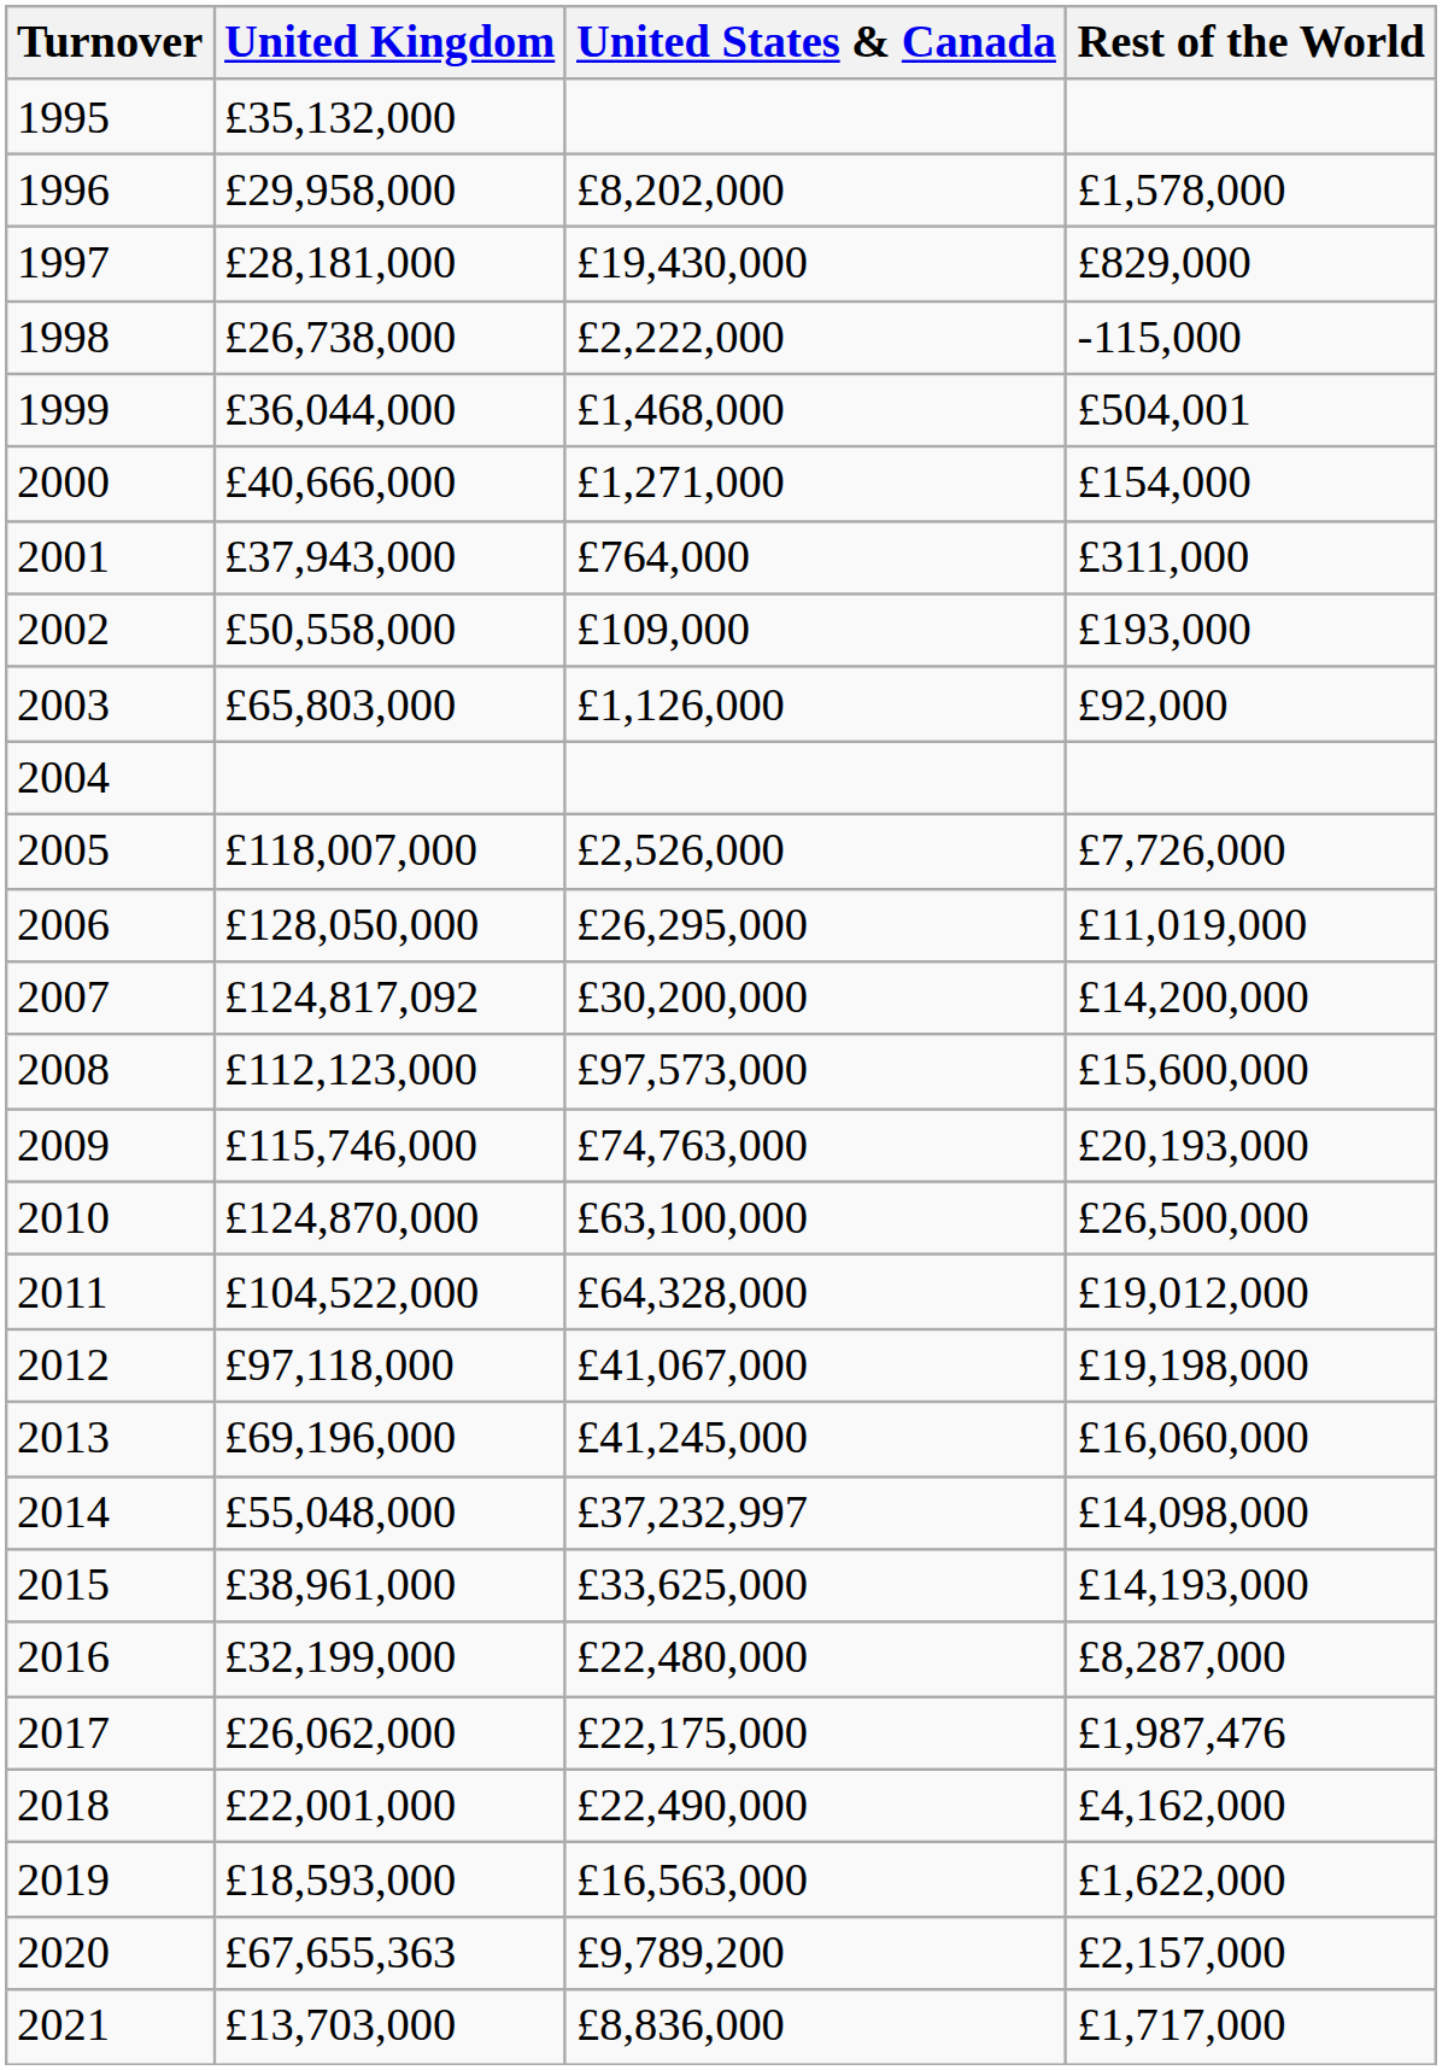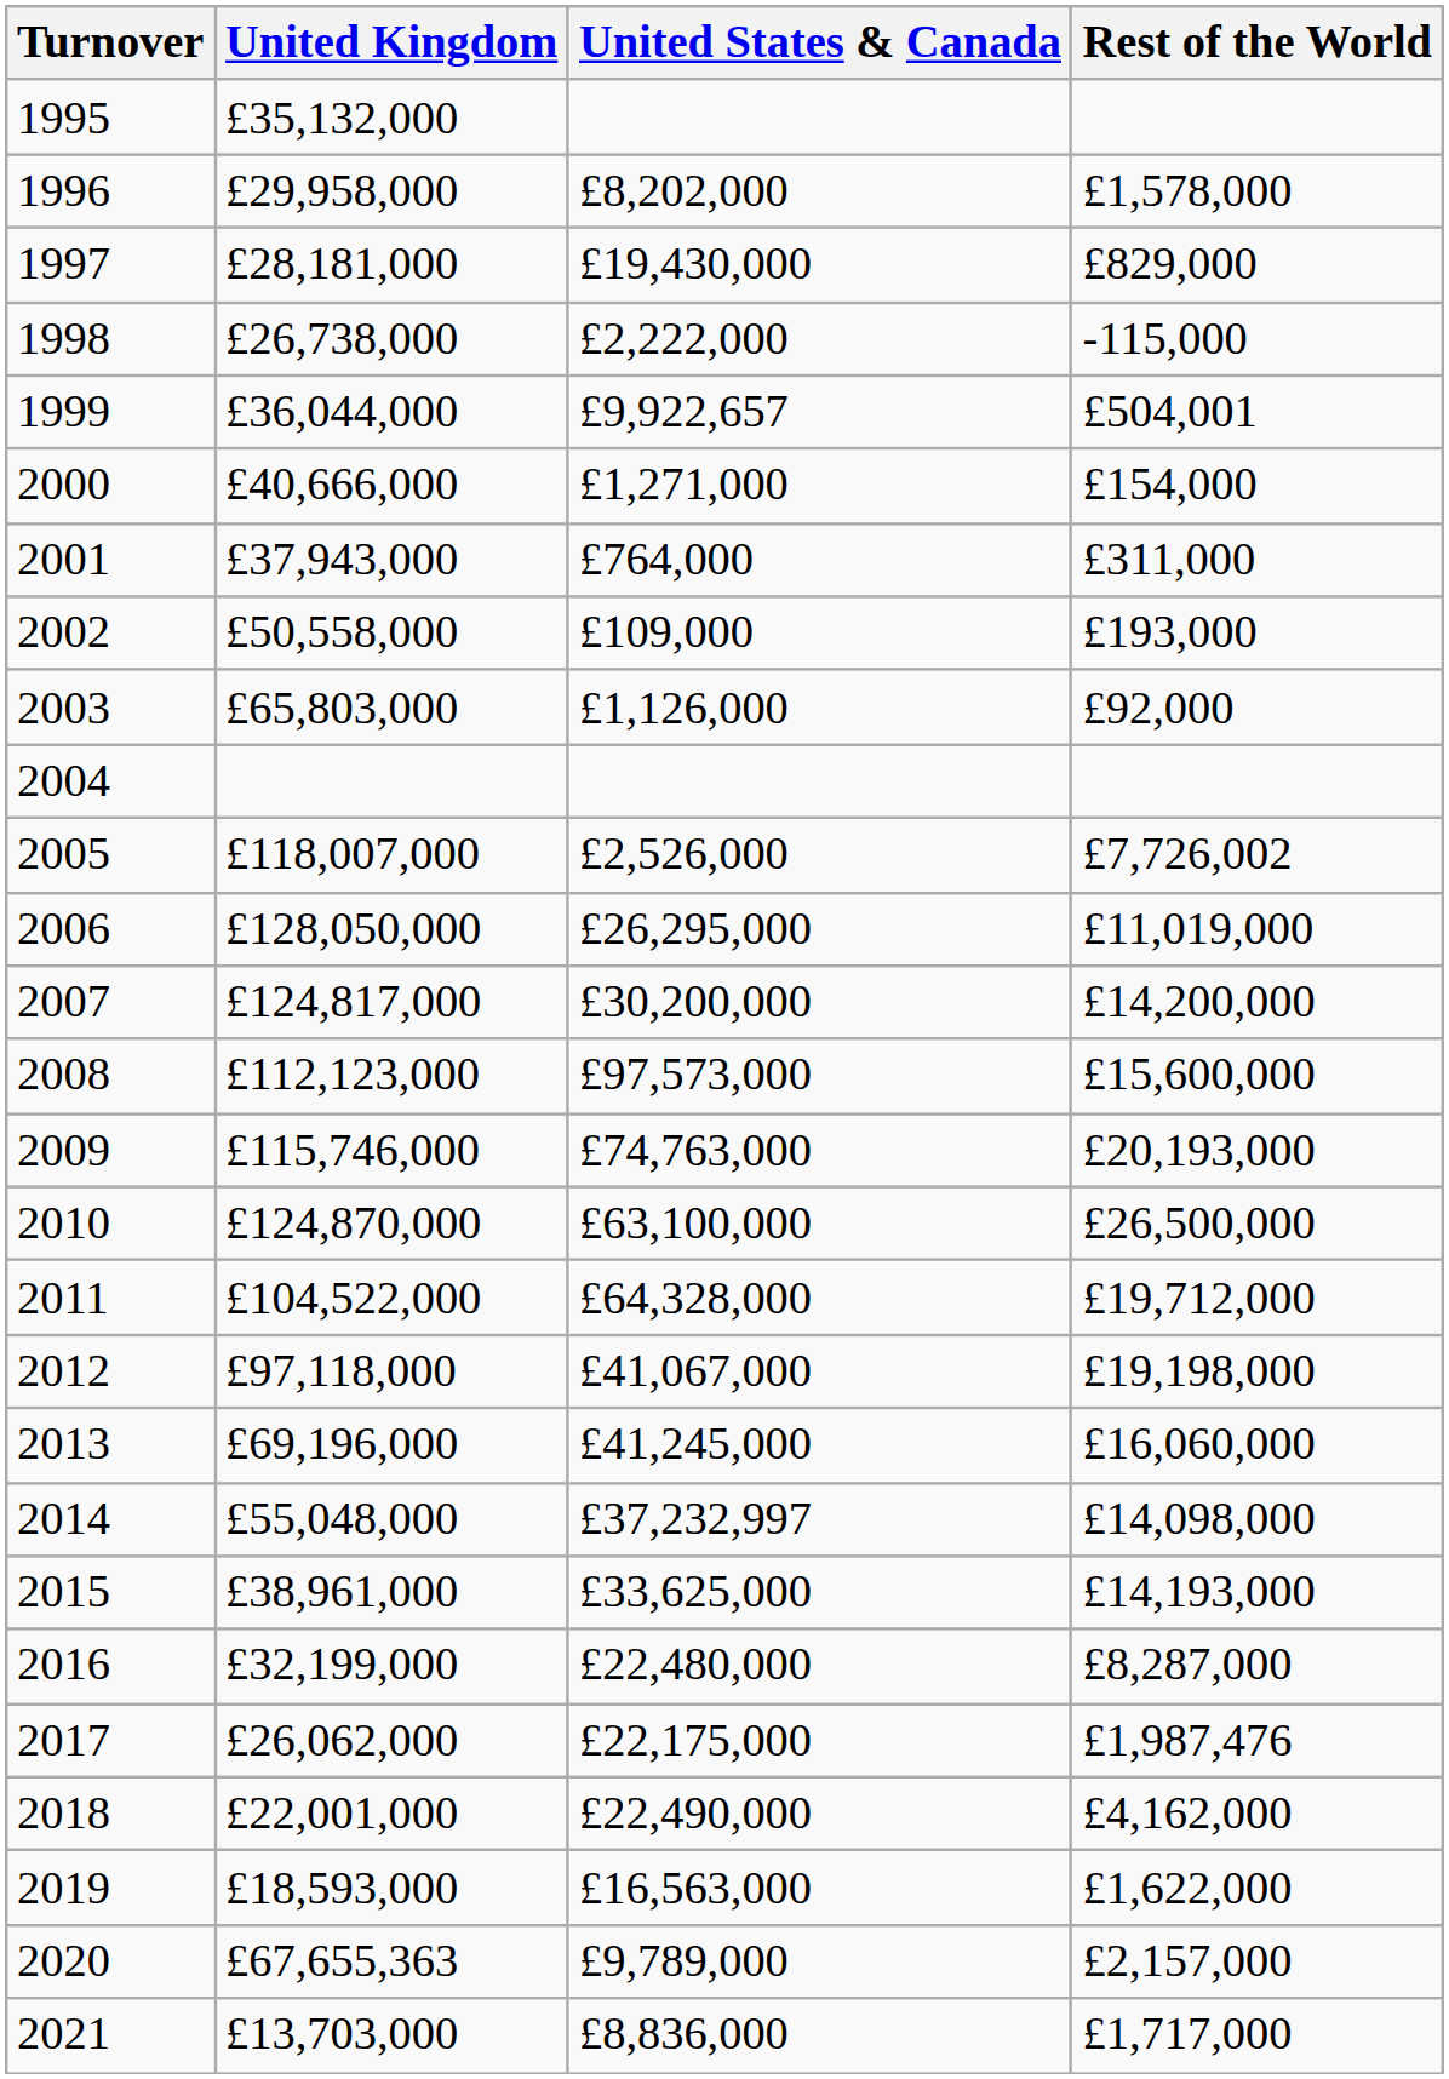1999 | United States & Canada: £1,468,000 -> £9,922,657
2005 | Rest of the World: £7,726,000 -> £7,726,002
2007 | United Kingdom: £124,817,092 -> £124,817,000
2011 | Rest of the World: £19,012,000 -> £19,712,000
2020 | United States & Canada: £9,789,200 -> £9,789,000
